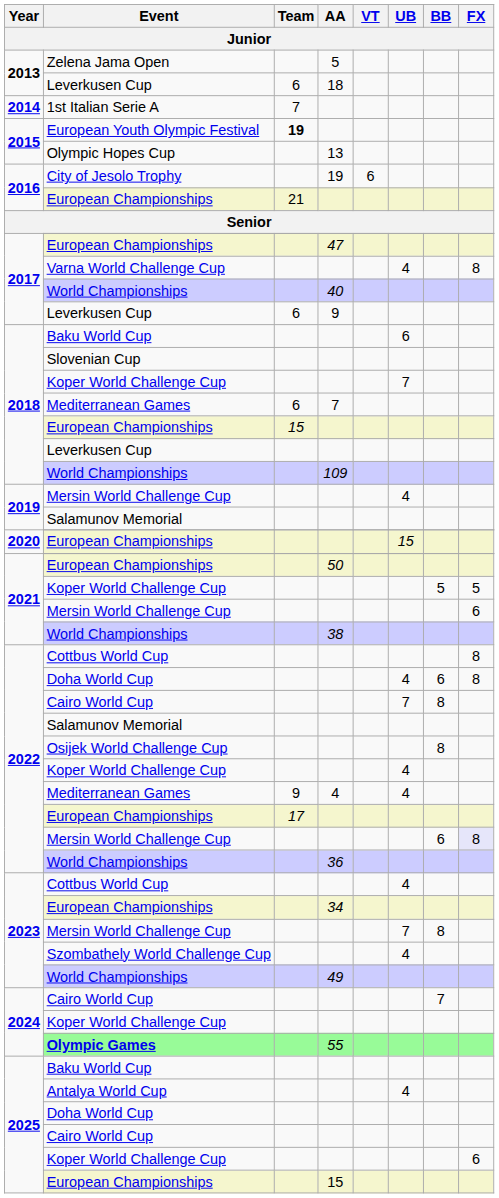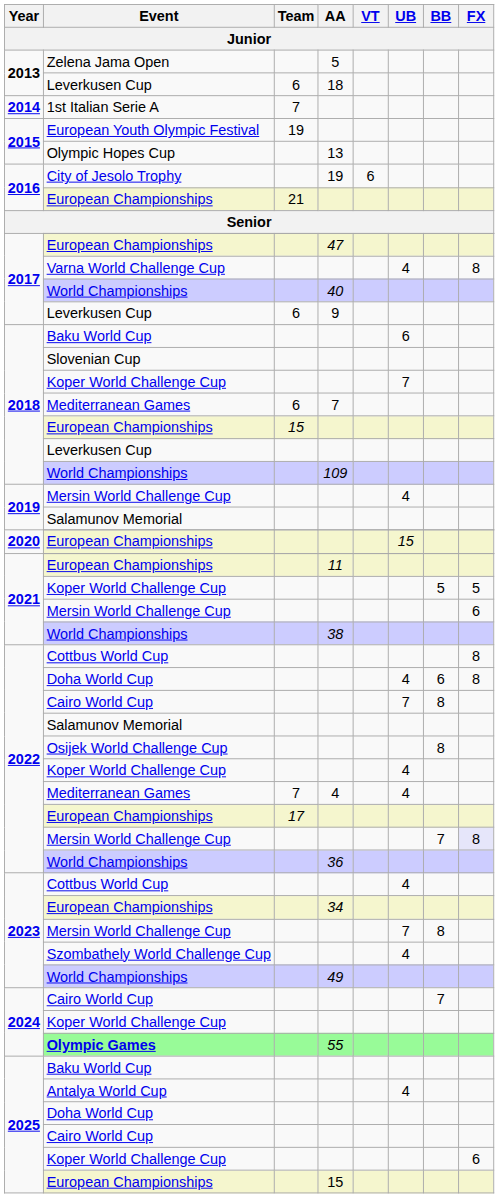European Youth Olympic Festival | Team: bold -> normal
2021 / European Championships | AA: 50 -> 11
2022 / Mediterranean Games | Team: 9 -> 7
2022 / Mersin World Challenge Cup | BB: 6 -> 7
